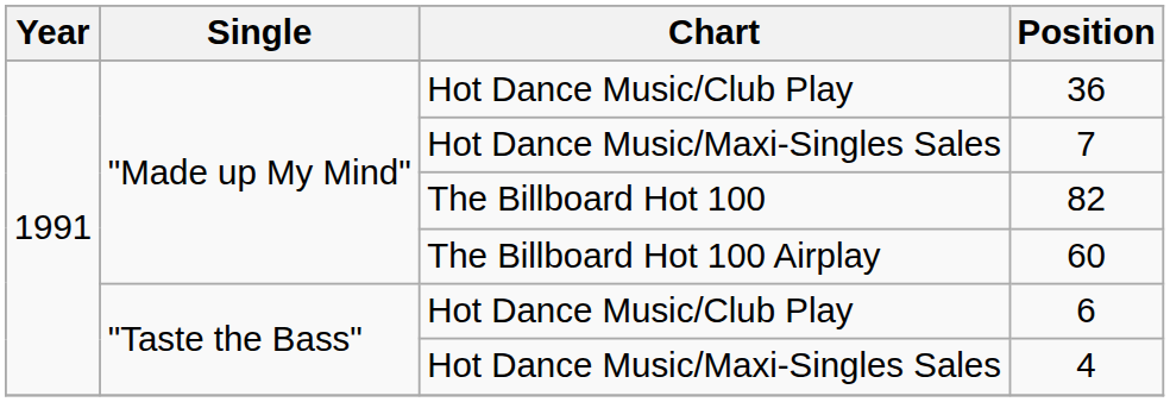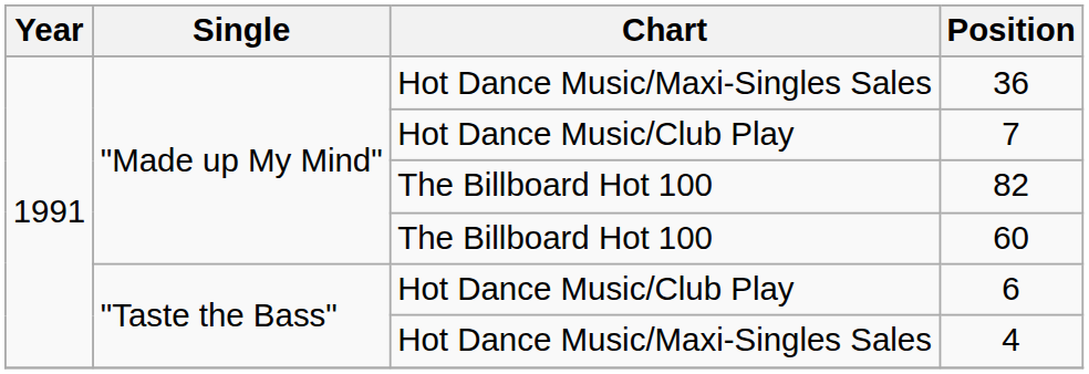36 | Chart: Hot Dance Music/Club Play -> Hot Dance Music/Maxi-Singles Sales
7 | Chart: Hot Dance Music/Maxi-Singles Sales -> Hot Dance Music/Club Play
60 | Chart: The Billboard Hot 100 Airplay -> The Billboard Hot 100
